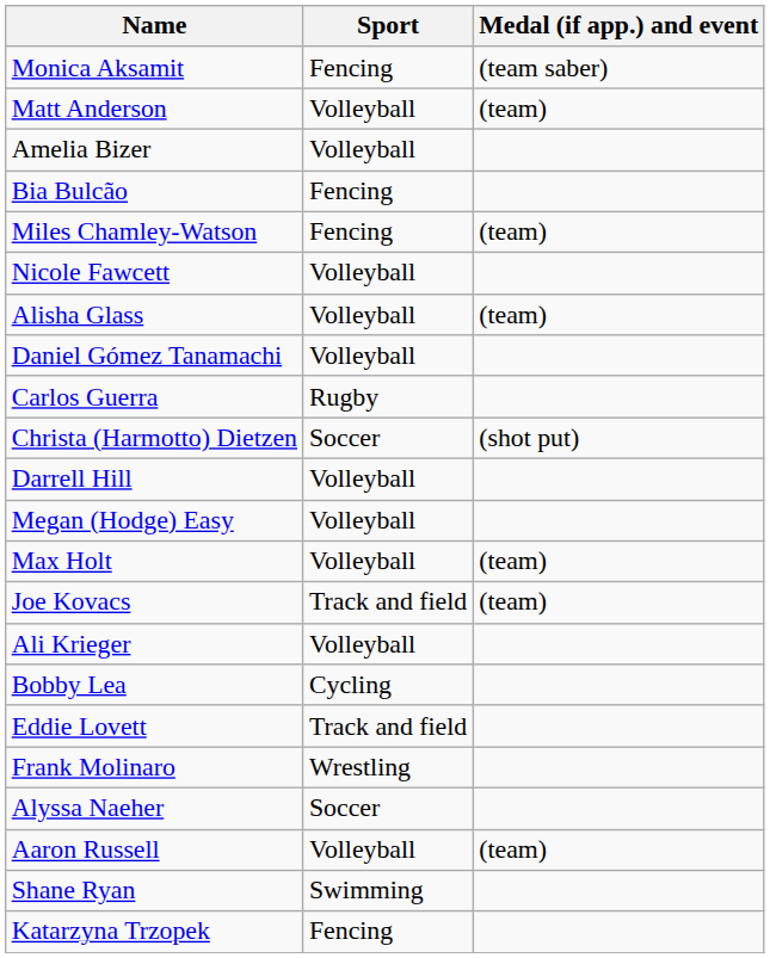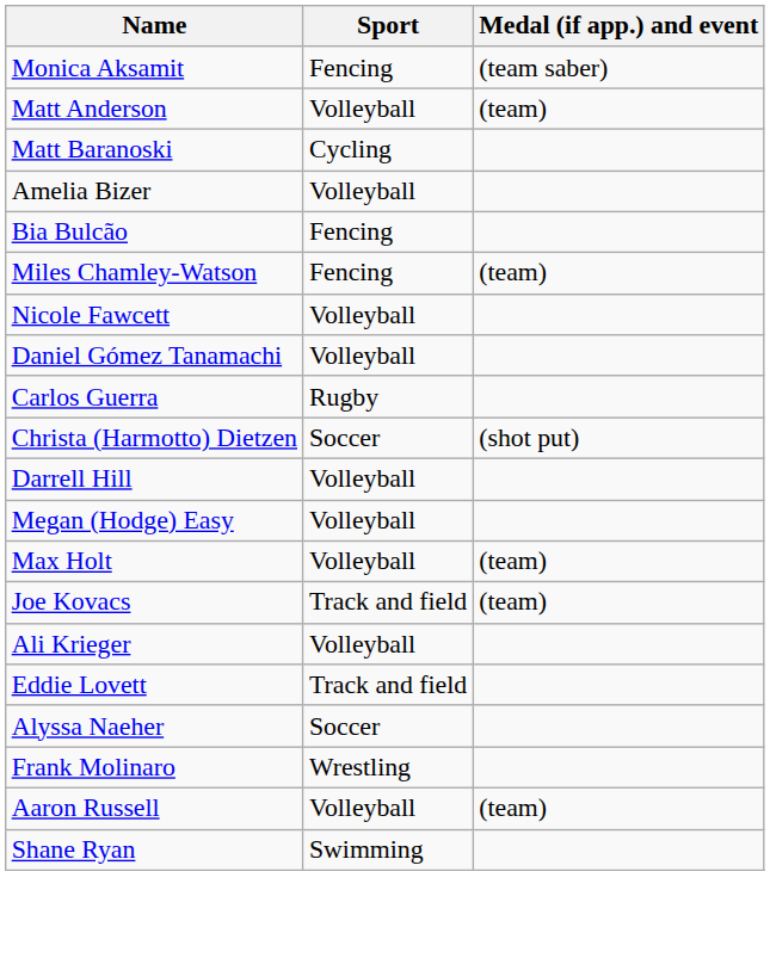+ row: Matt Baranoski | Cycling
- row: Alisha Glass | Volleyball | (team)
- row: Bobby Lea | Cycling
rows swapped: Frank Molinaro <-> Alyssa Naeher
- row: Katarzyna Trzopek | Fencing
